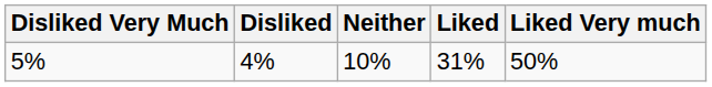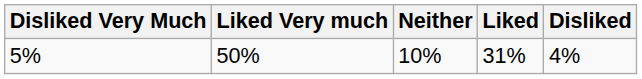columns swapped: Disliked <-> Liked Very much
